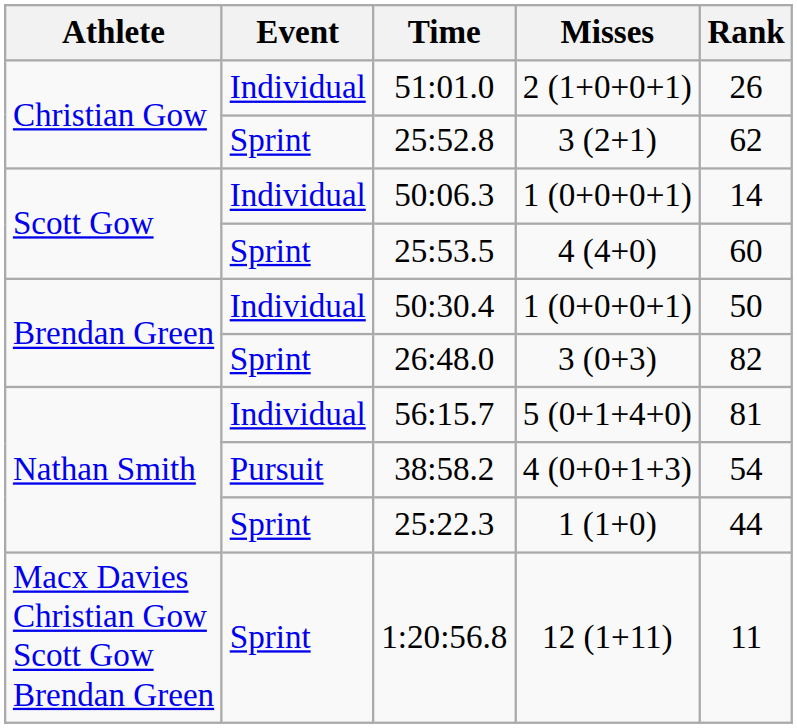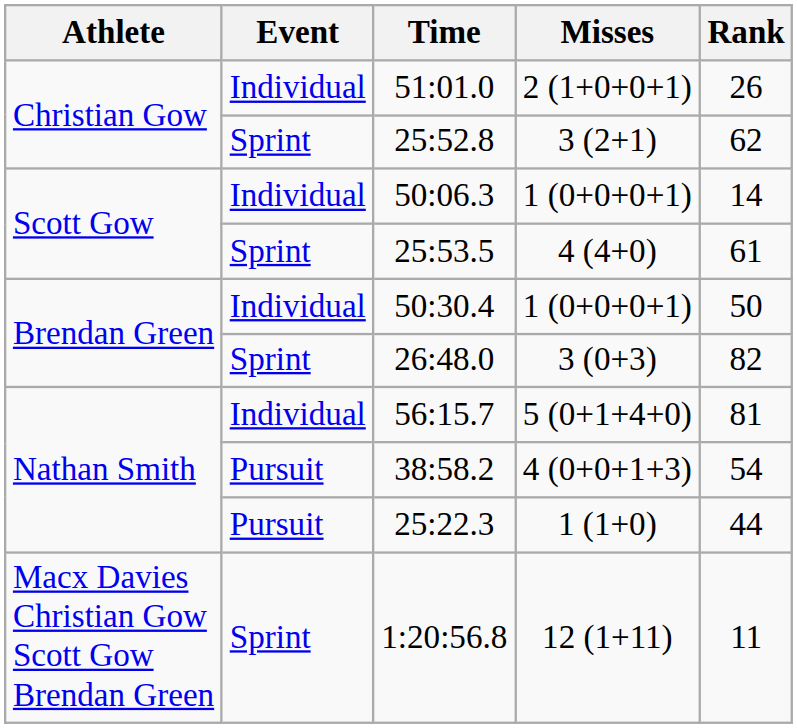25:53.5 | Rank: 60 -> 61
25:22.3 | Event: Sprint -> Pursuit
